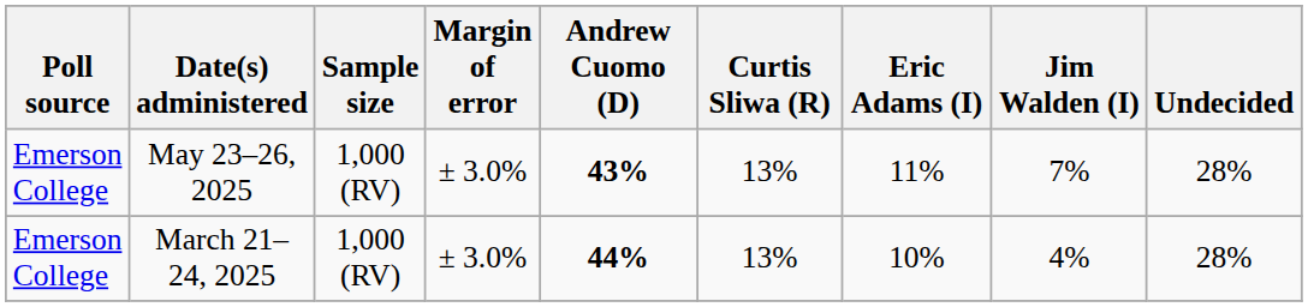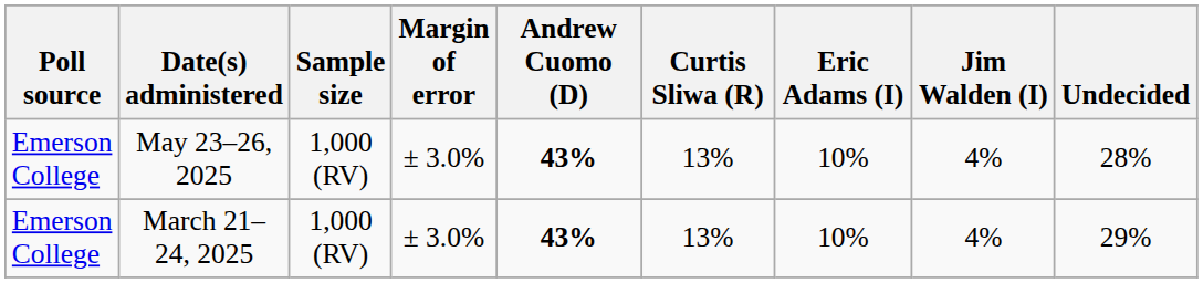May 23–26, 2025 | Eric Adams (I): 11% -> 10%
May 23–26, 2025 | Jim Walden (I): 7% -> 4%
March 21–24, 2025 | Andrew Cuomo (D): 44% -> 43%
March 21–24, 2025 | Undecided: 28% -> 29%
